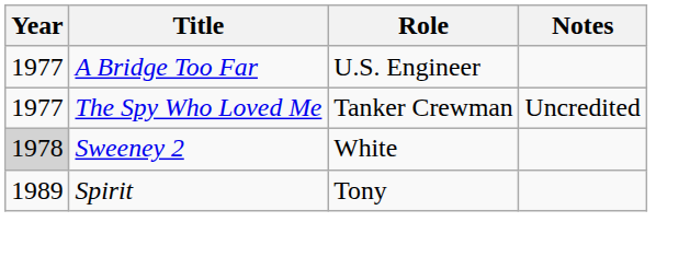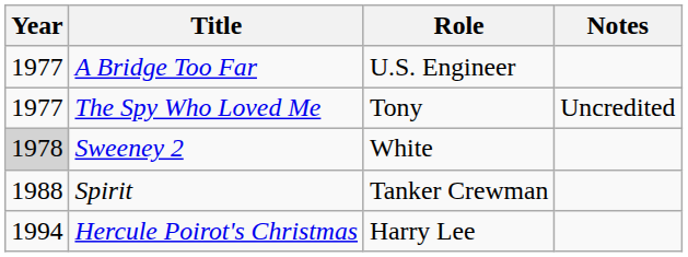The Spy Who Loved Me | Role: Tanker Crewman -> Tony
Spirit | Year: 1989 -> 1988
Spirit | Role: Tony -> Tanker Crewman
+ row: 1994 | Hercule Poirot's Christmas | Harry Lee
